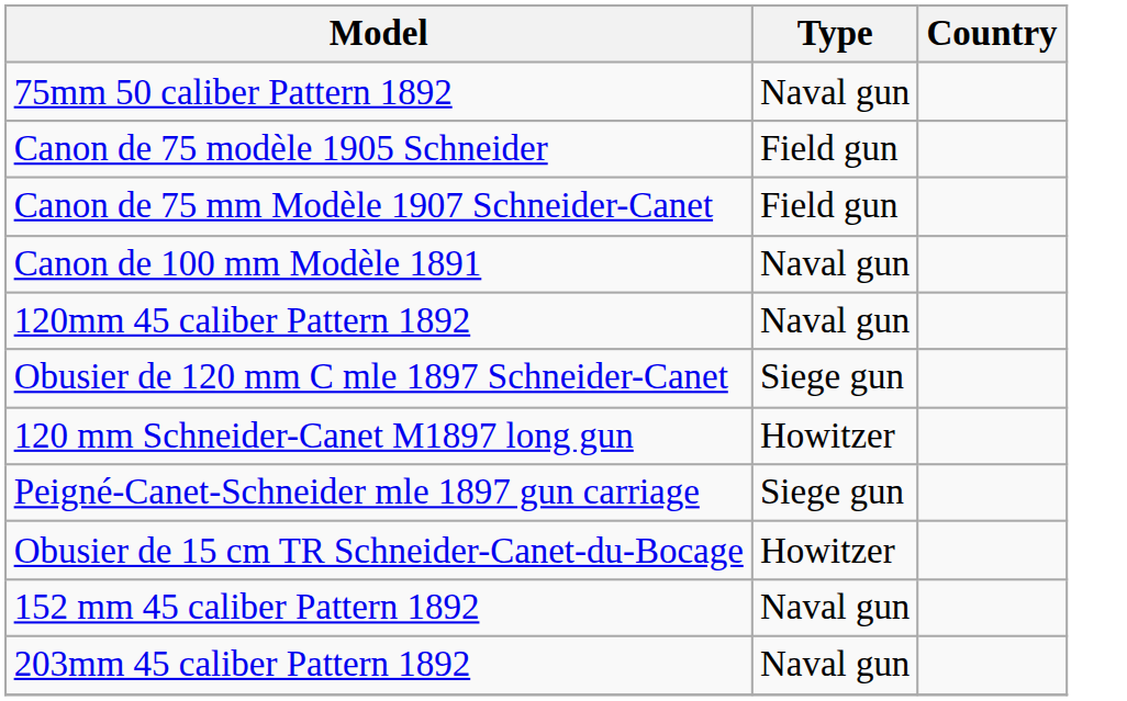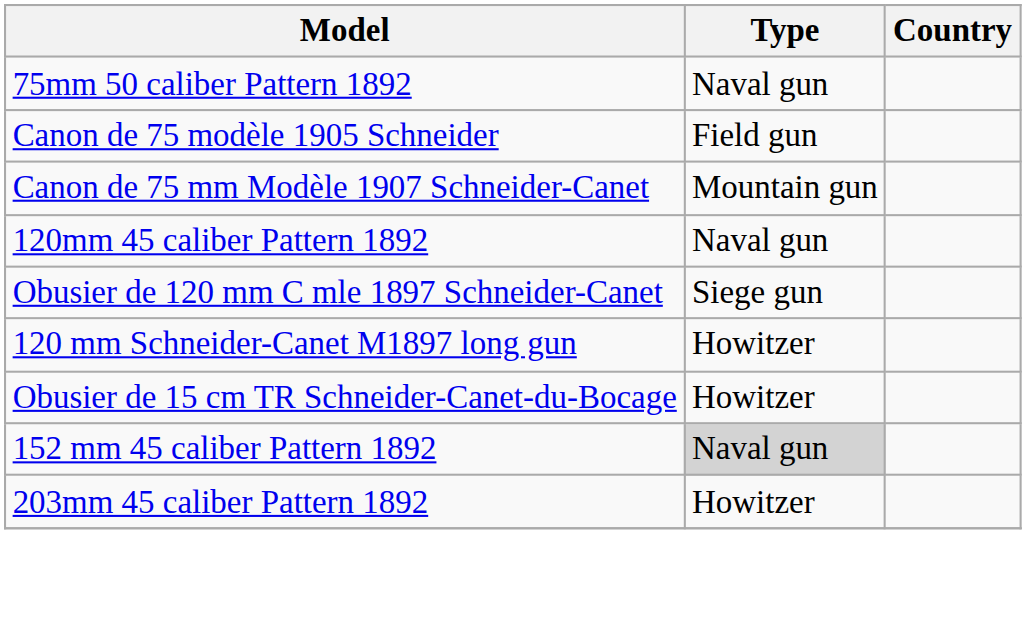Canon de 75 mm Modèle 1907 Schneider-Canet | Type: Field gun -> Mountain gun
- row: Canon de 100 mm Modèle 1891 | Naval gun
- row: Peigné-Canet-Schneider mle 1897 gun carriage | Siege gun
152 mm 45 caliber Pattern 1892 | Type: no background -> lightgrey background
203mm 45 caliber Pattern 1892 | Type: Naval gun -> Howitzer
